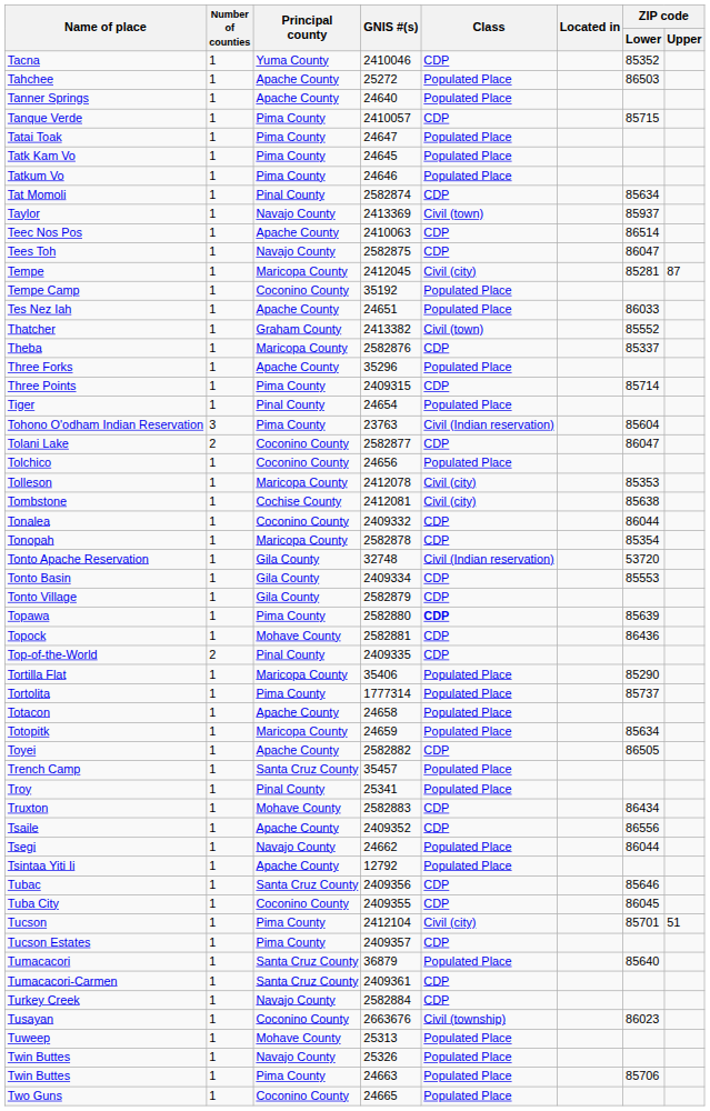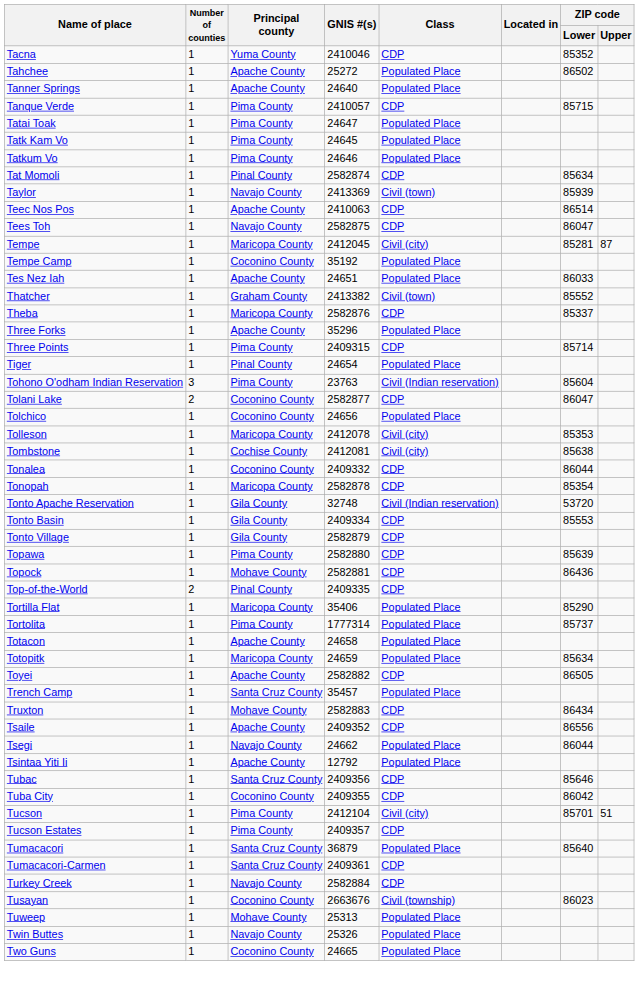Tahchee | ZIP code / Lower: 86503 -> 86502
Taylor | ZIP code / Lower: 85937 -> 85939
Topawa | Class: bold -> normal
- row: Troy | 1 | Pinal County | 25341 | Populated Place
Tuba City | ZIP code / Lower: 86045 -> 86042
- row: Twin Buttes | 1 | Pima County | 24663 | Populated Place | 85706
